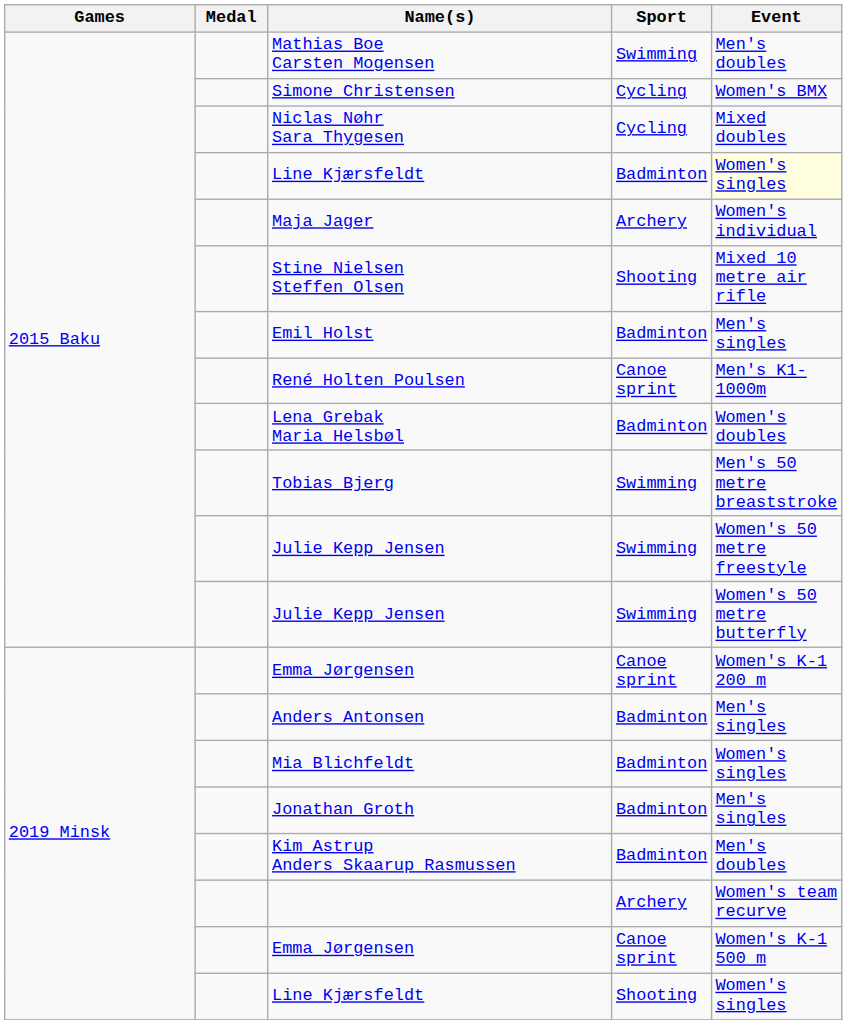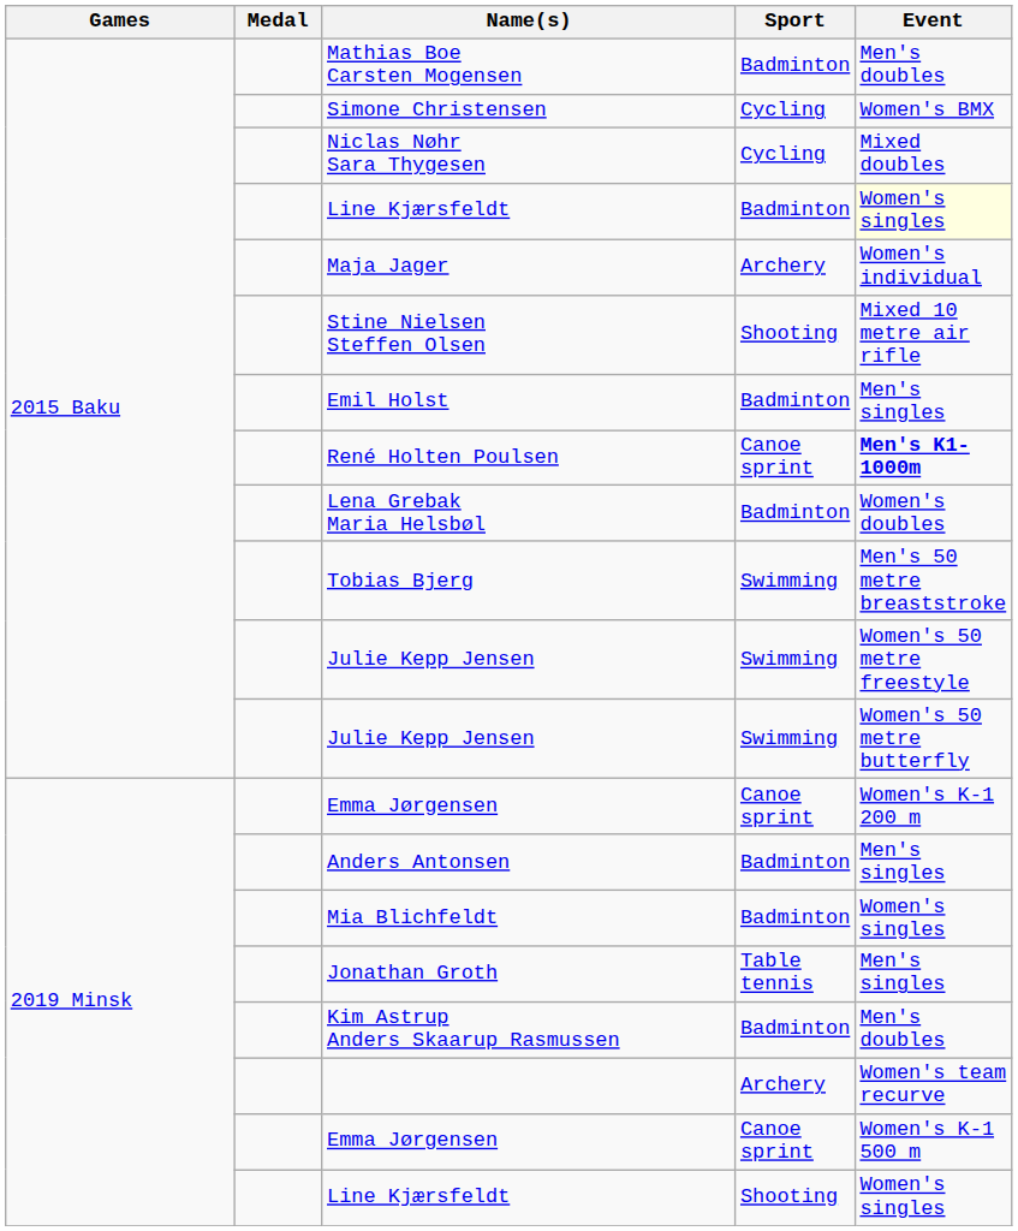Mathias Boe Carsten Mogensen | Sport: Swimming -> Badminton
René Holten Poulsen | Event: normal -> bold
Jonathan Groth | Sport: Badminton -> Table tennis
